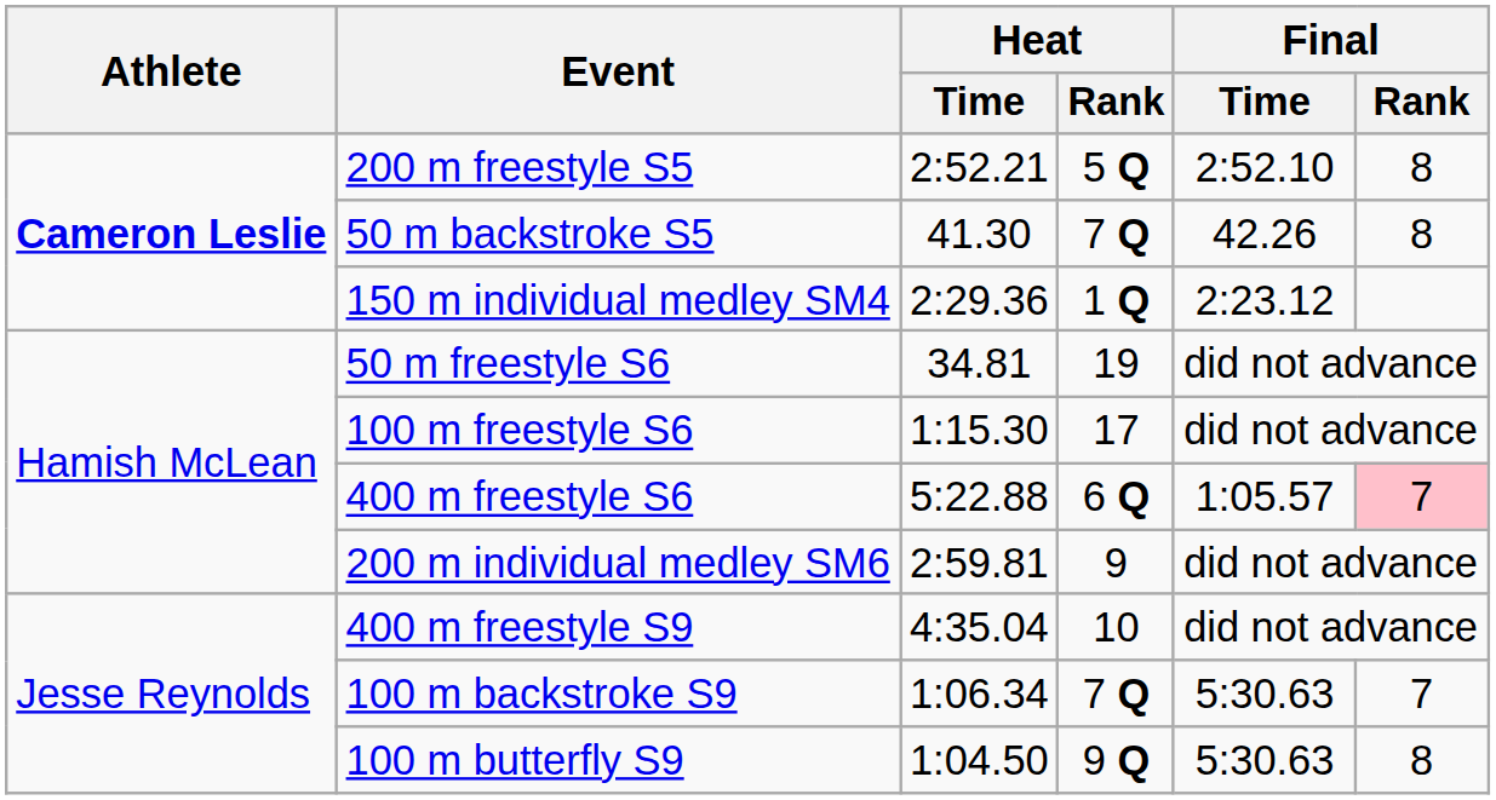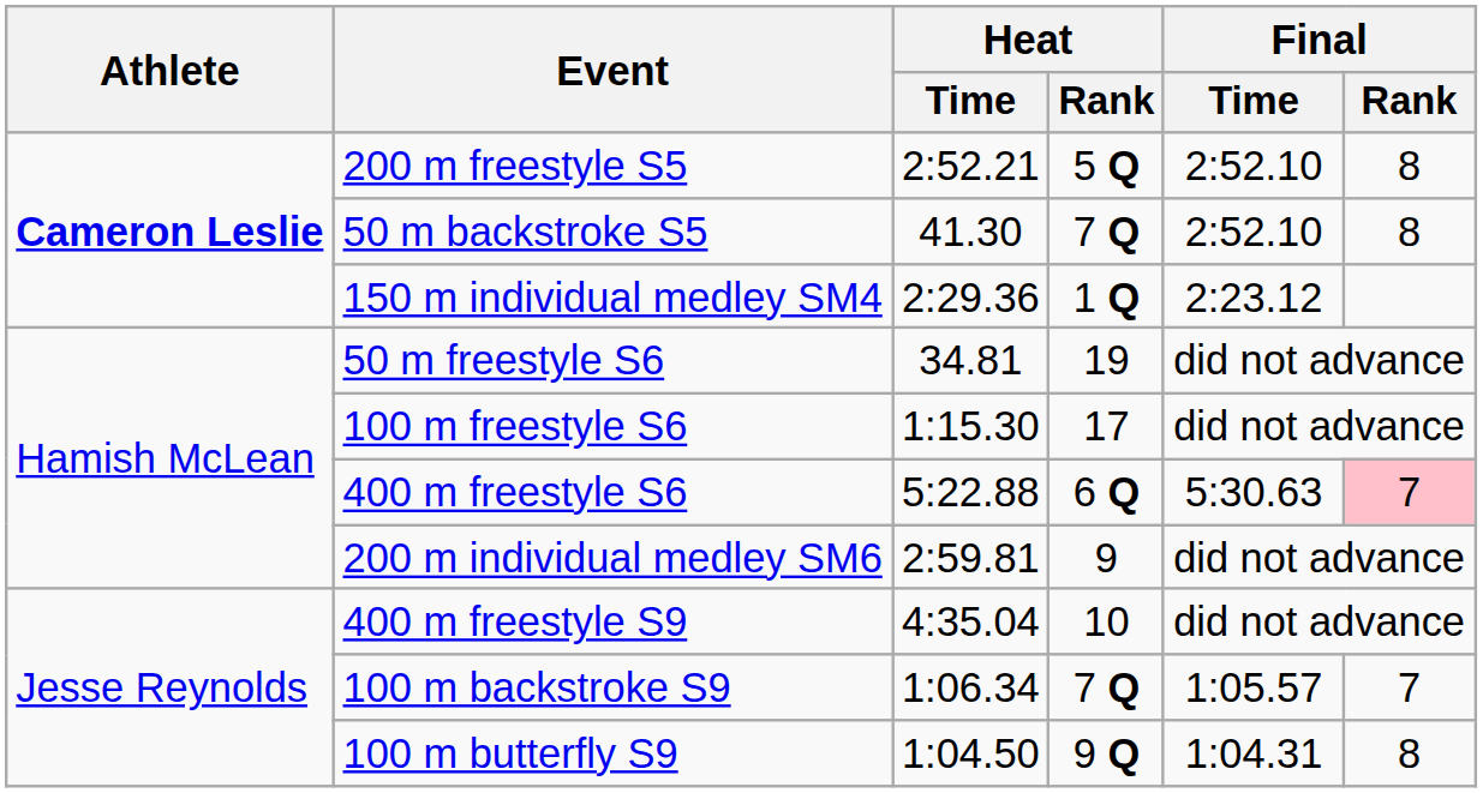50 m backstroke S5 | Final / Time: 42.26 -> 2:52.10
400 m freestyle S6 | Final / Time: 1:05.57 -> 5:30.63
100 m backstroke S9 | Final / Time: 5:30.63 -> 1:05.57
100 m butterfly S9 | Final / Time: 5:30.63 -> 1:04.31
